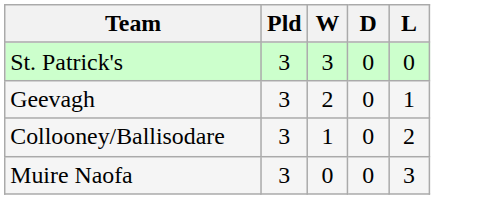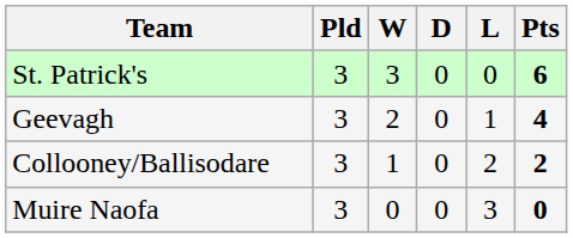+ column: Pts | 6 | 4 | 2 | 0
